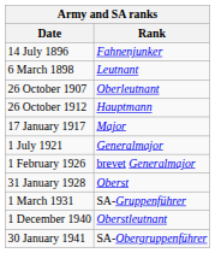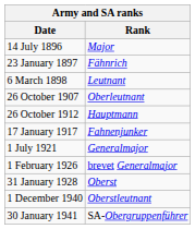14 July 1896 | Rank: Fahnenjunker -> Major
+ row: 23 January 1897 | Fähnrich
17 January 1917 | Rank: Major -> Fahnenjunker
- row: 1 March 1931 | SA-Gruppenführer
